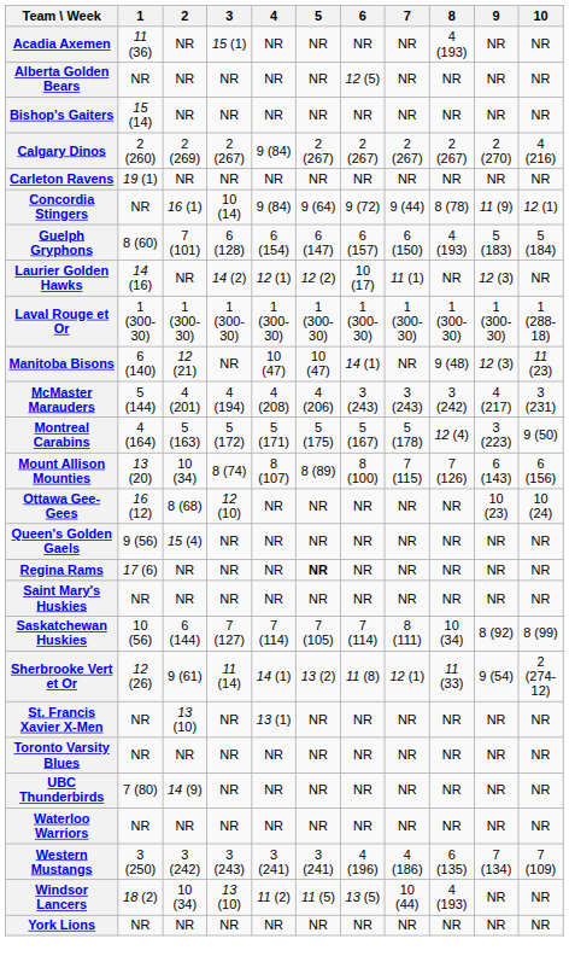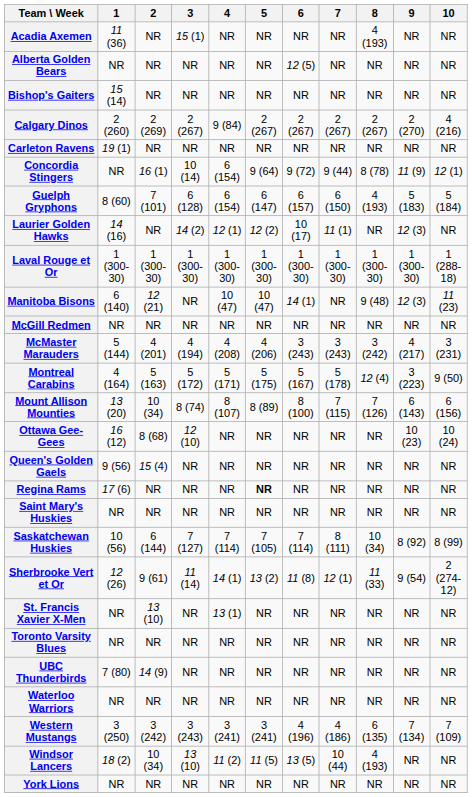Concordia Stingers | 4: 9 (84) -> 6 (154)
+ row: McGill Redmen | NR | NR | NR | NR | NR | NR | NR | NR | NR | NR
